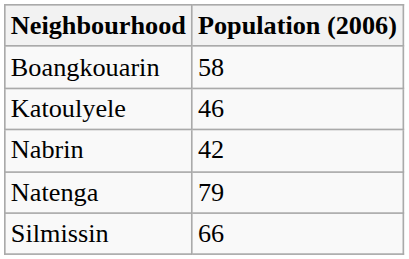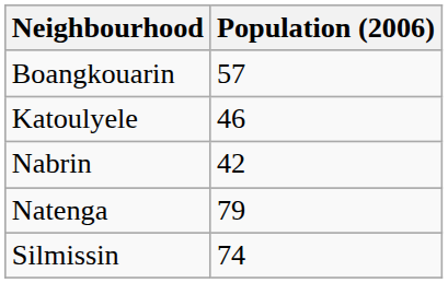Boangkouarin | Population (2006): 58 -> 57
Silmissin | Population (2006): 66 -> 74
